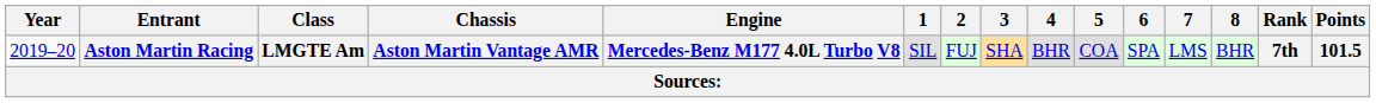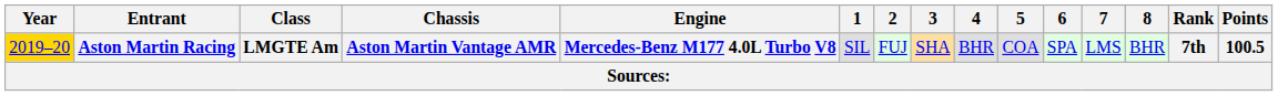Aston Martin Racing | Year: no background -> gold background
Aston Martin Racing | Points: 101.5 -> 100.5
